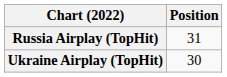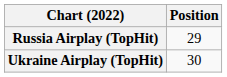Russia Airplay (TopHit) | Position: 31 -> 29
